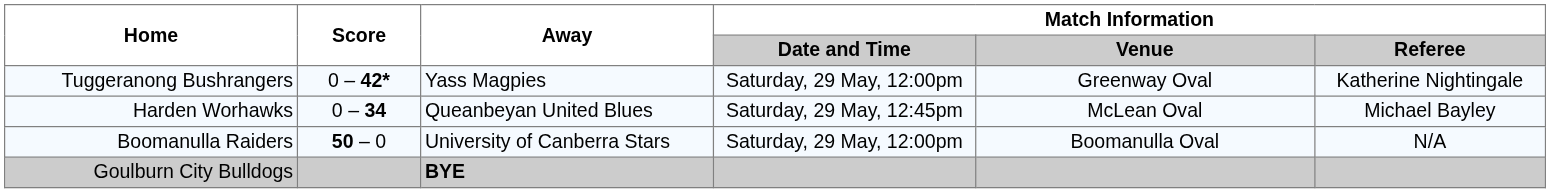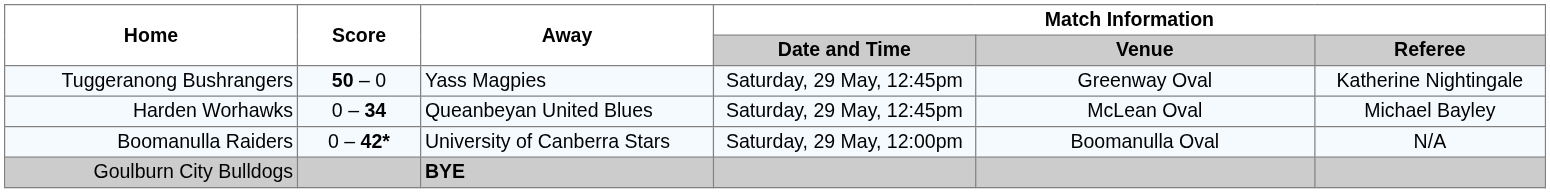Tuggeranong Bushrangers | Score: 0 – 42* -> 50 – 0
Tuggeranong Bushrangers | Match Information / Date and Time: Saturday, 29 May, 12:00pm -> Saturday, 29 May, 12:45pm
Boomanulla Raiders | Score: 50 – 0 -> 0 – 42*
